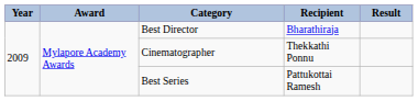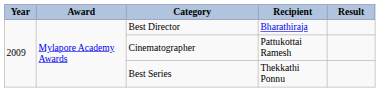Cinematographer | Recipient: Thekkathi Ponnu -> Pattukottai Ramesh
Best Series | Recipient: Pattukottai Ramesh -> Thekkathi Ponnu
